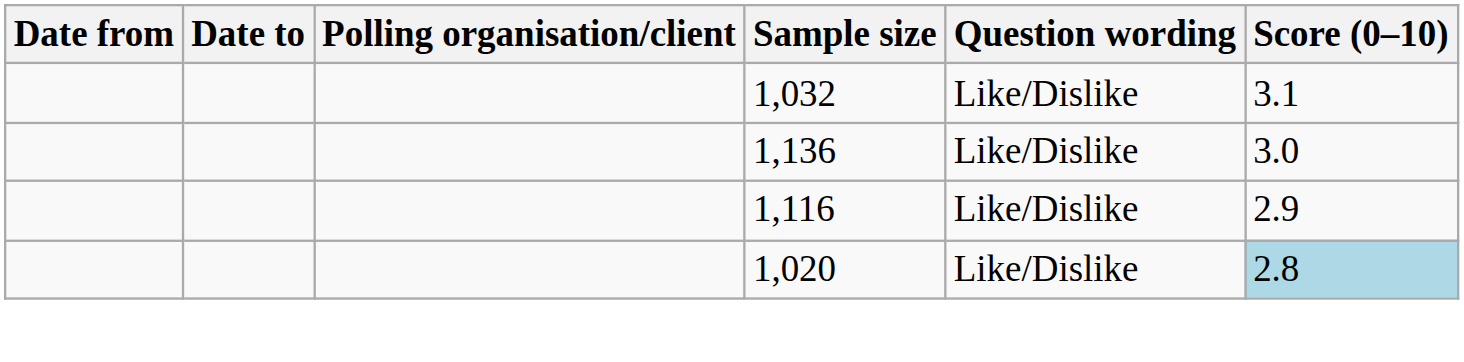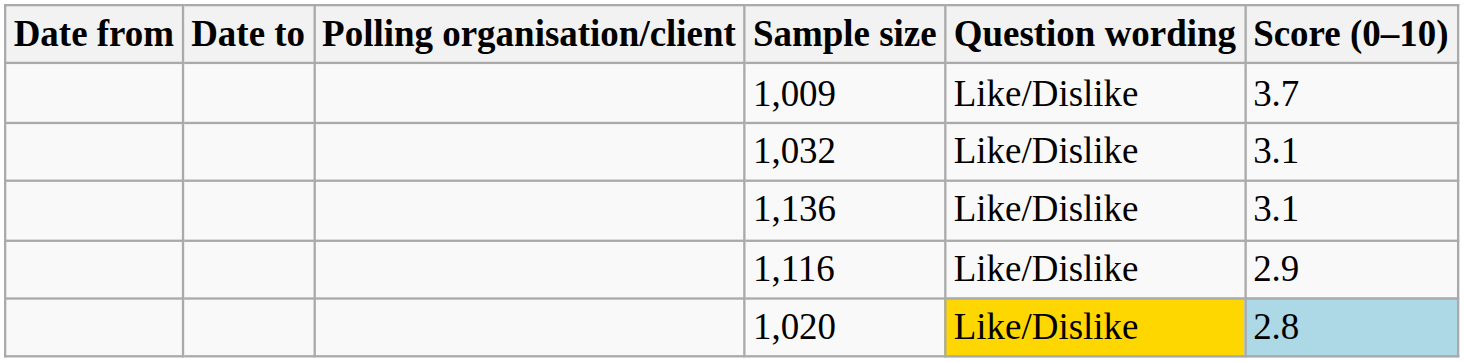+ row: 1,009 | Like/Dislike | 3.7
1,136 | Score (0–10): 3.0 -> 3.1
1,020 | Question wording: no background -> gold background
